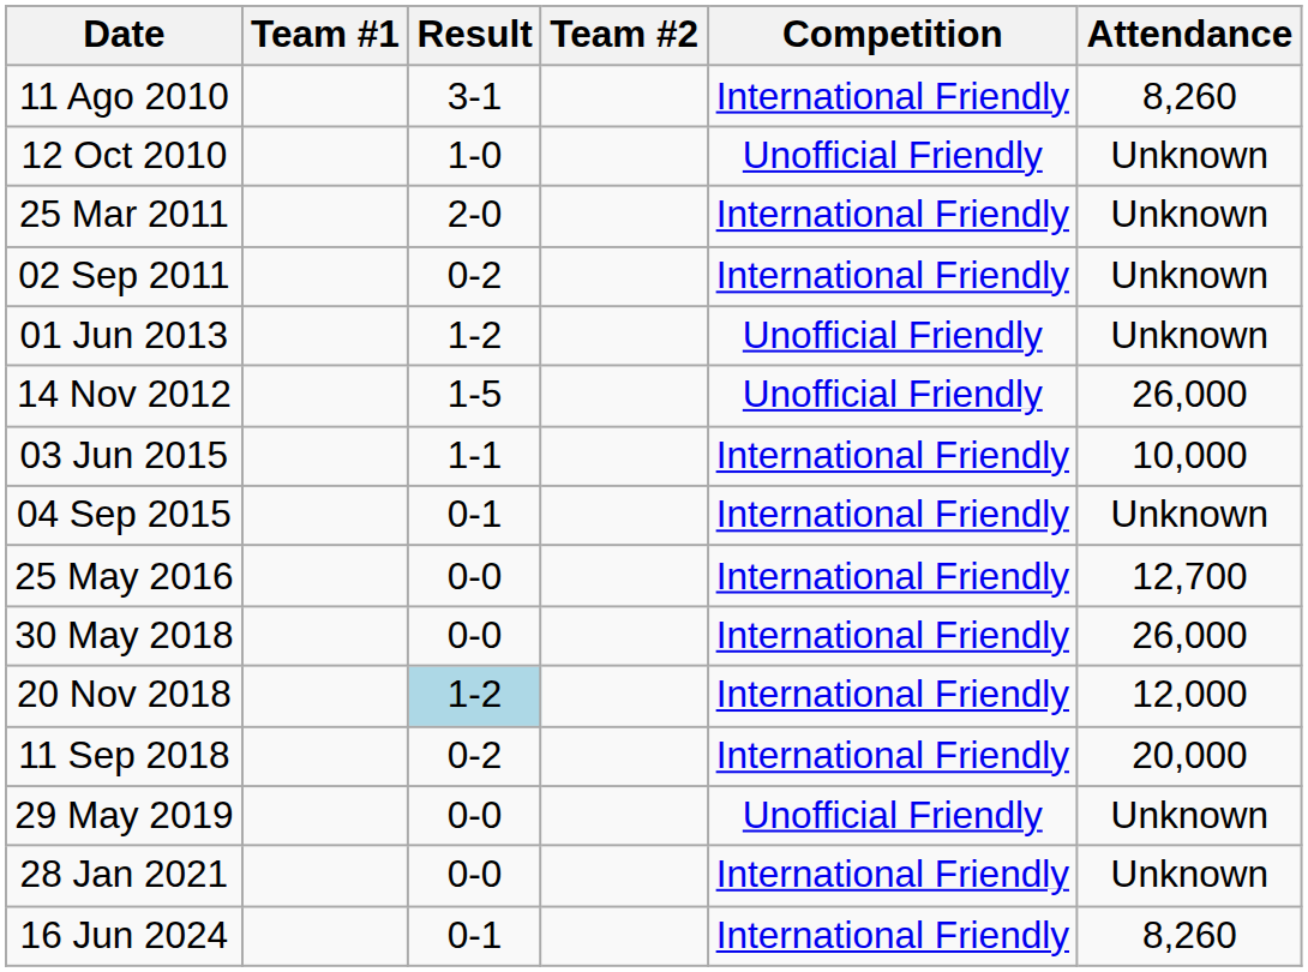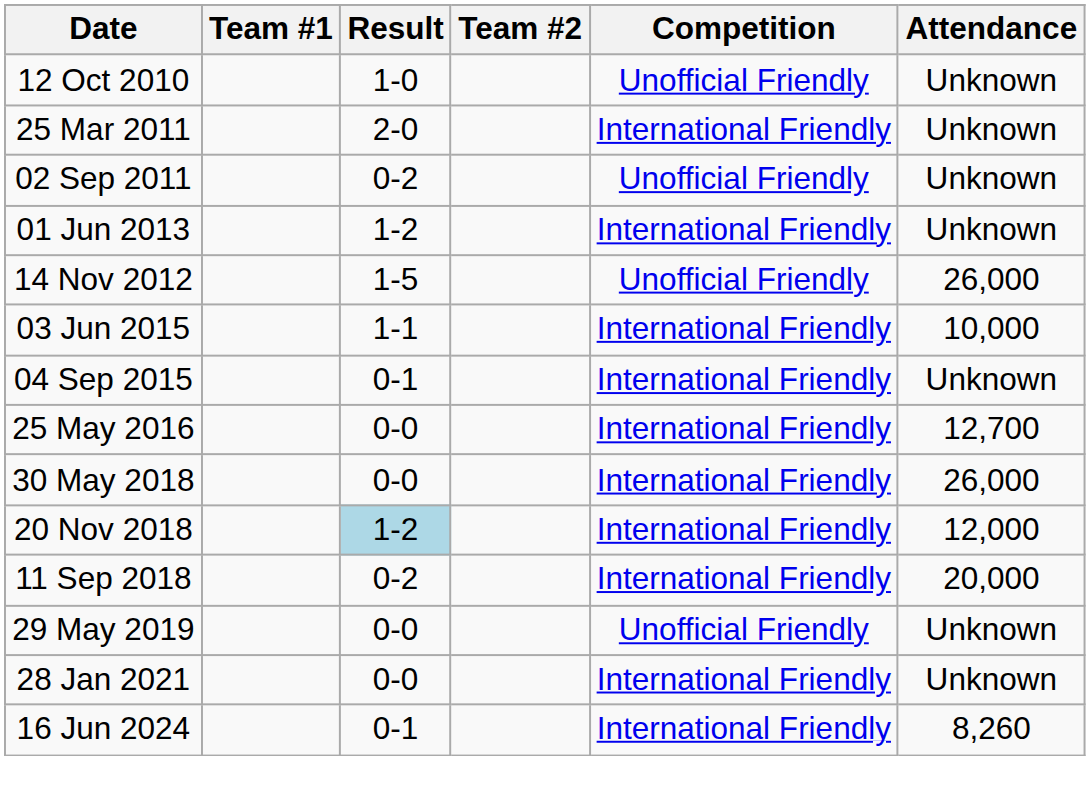- row: 11 Ago 2010 | 3-1 | International Friendly | 8,260
02 Sep 2011 | Competition: International Friendly -> Unofficial Friendly
01 Jun 2013 | Competition: Unofficial Friendly -> International Friendly
